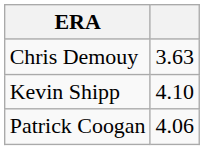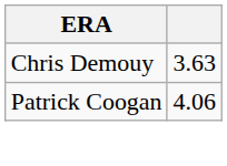- row: Kevin Shipp | 4.10
